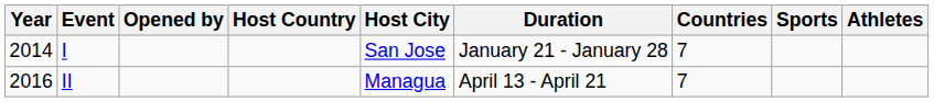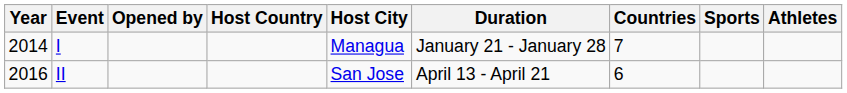I | Host City: San Jose -> Managua
II | Host City: Managua -> San Jose
II | Countries: 7 -> 6
